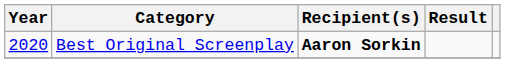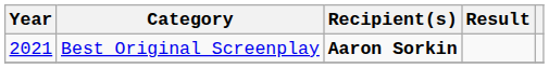Best Original Screenplay | Year: 2020 -> 2021
